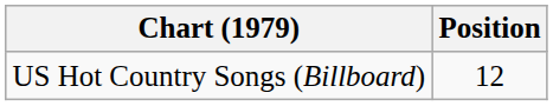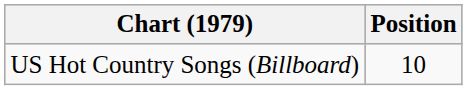US Hot Country Songs (Billboard) | Position: 12 -> 10
